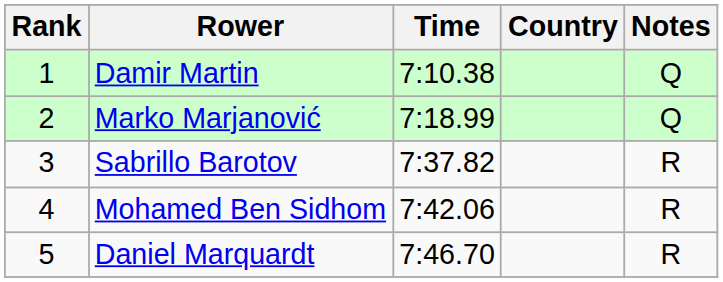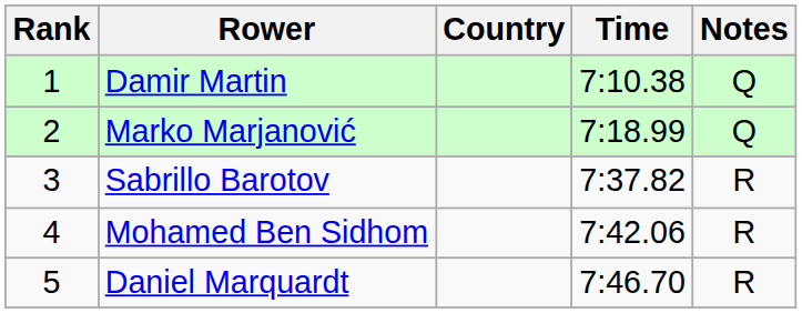columns swapped: Country <-> Time
